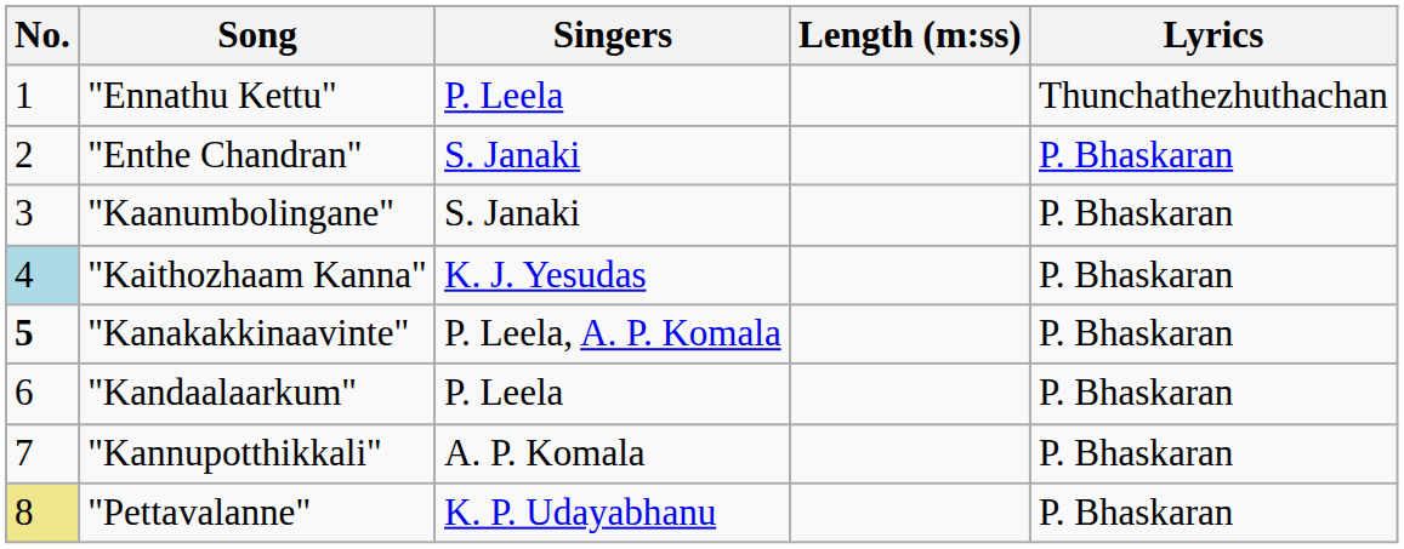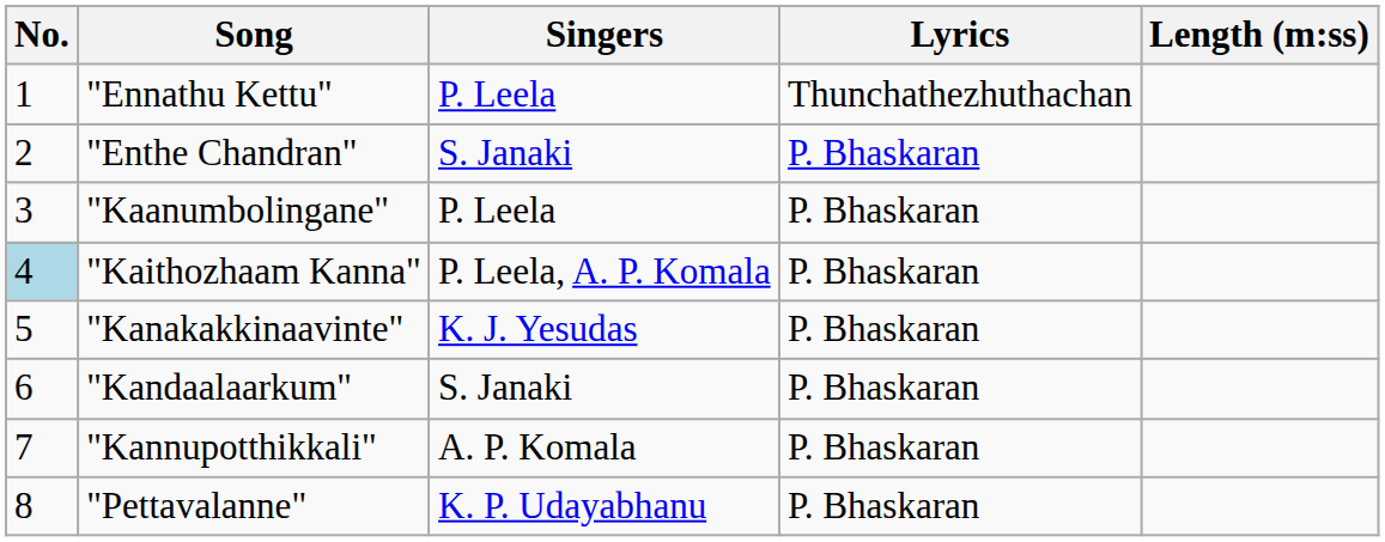columns swapped: Lyrics <-> Length (m:ss)
"Kaanumbolingane" | Singers: S. Janaki -> P. Leela
"Kaithozhaam Kanna" | Singers: K. J. Yesudas -> P. Leela, A. P. Komala
"Kanakakkinaavinte" | No.: bold -> normal
"Kanakakkinaavinte" | Singers: P. Leela, A. P. Komala -> K. J. Yesudas
"Kandaalaarkum" | Singers: P. Leela -> S. Janaki
"Pettavalanne" | No.: khaki background -> no background
